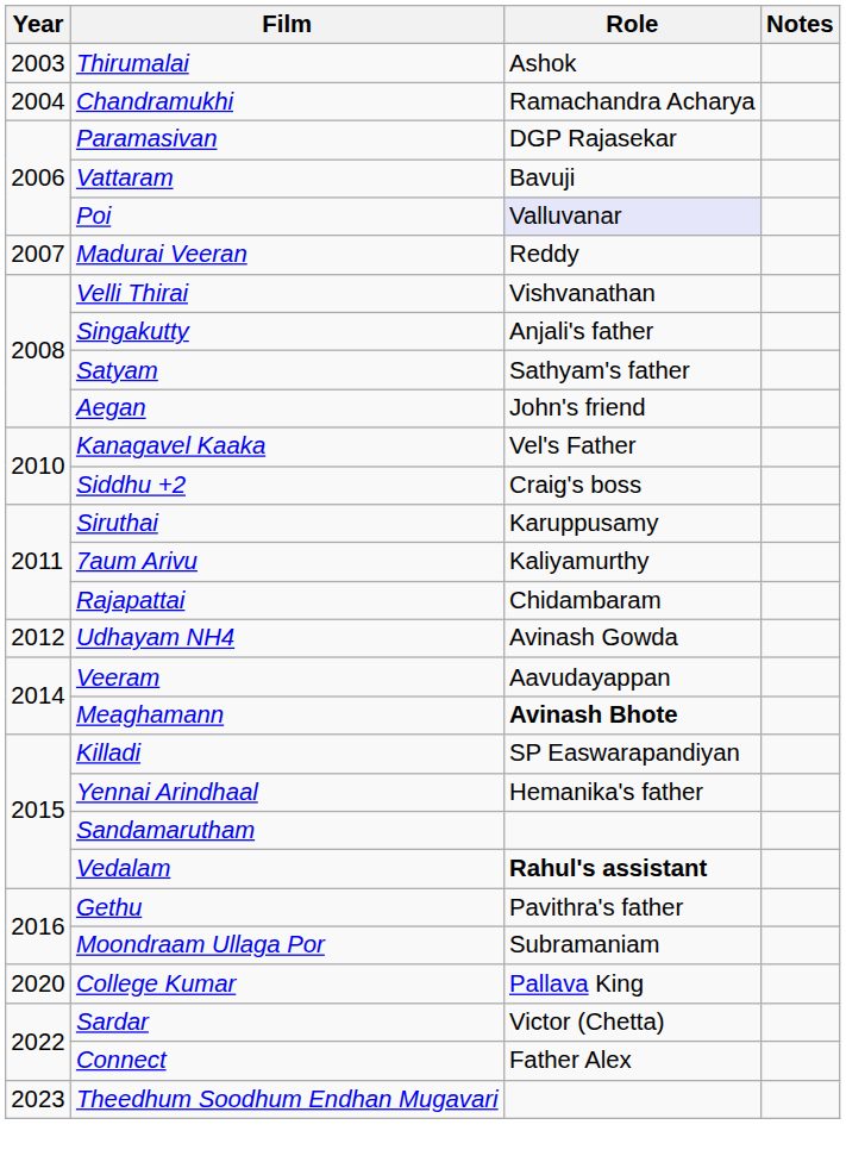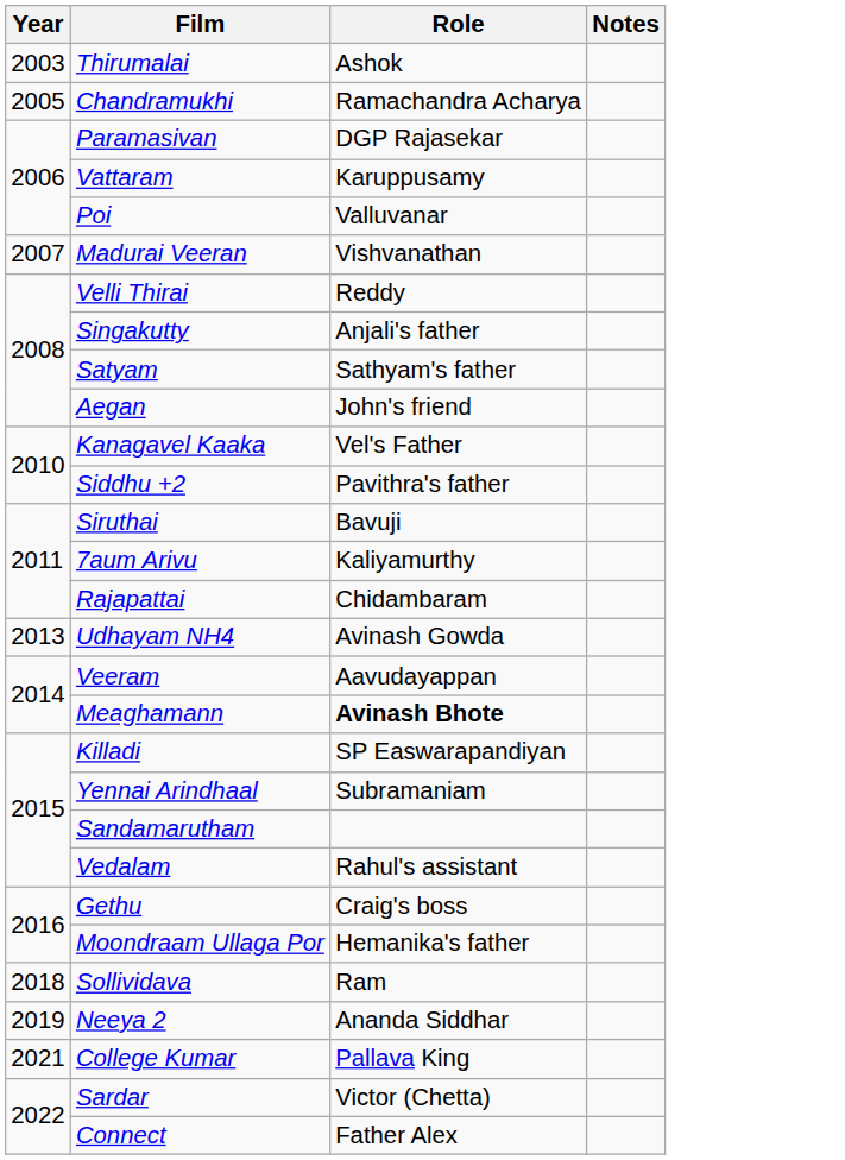Chandramukhi | Year: 2004 -> 2005
Vattaram | Role: Bavuji -> Karuppusamy
Poi | Role: lavender background -> no background
Madurai Veeran | Role: Reddy -> Vishvanathan
Velli Thirai | Role: Vishvanathan -> Reddy
Siddhu +2 | Role: Craig's boss -> Pavithra's father
Siruthai | Role: Karuppusamy -> Bavuji
Udhayam NH4 | Year: 2012 -> 2013
Yennai Arindhaal | Role: Hemanika's father -> Subramaniam
Vedalam | Role: bold -> normal
Gethu | Role: Pavithra's father -> Craig's boss
Moondraam Ullaga Por | Role: Subramaniam -> Hemanika's father
+ row: 2018 | Sollividava | Ram
+ row: 2019 | Neeya 2 | Ananda Siddhar
College Kumar | Year: 2020 -> 2021
- row: 2023 | Theedhum Soodhum Endhan Mugavari
